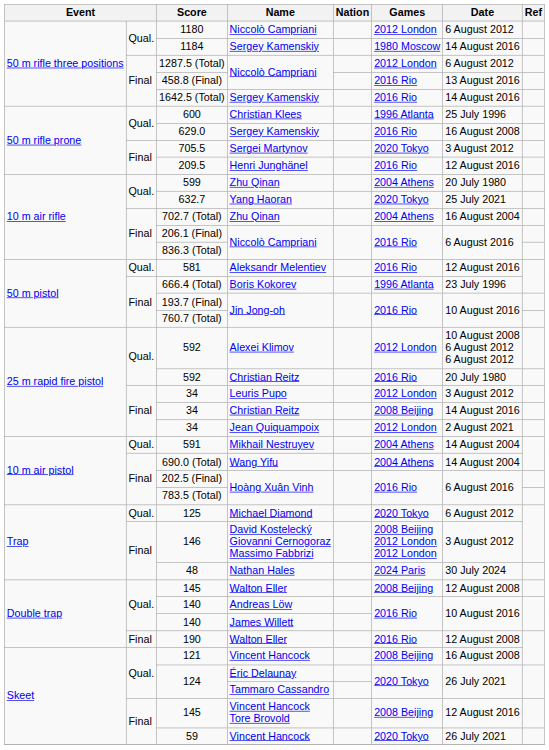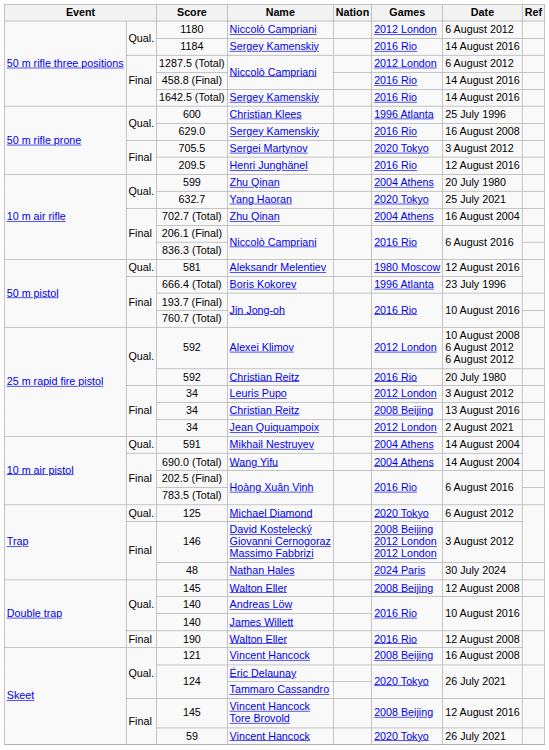1184 | Games: 1980 Moscow -> 2016 Rio
458.8 (Final) | Date: 13 August 2016 -> 14 August 2016
581 | Games: 2016 Rio -> 1980 Moscow
34 / Christian Reitz | Date: 14 August 2016 -> 13 August 2016
